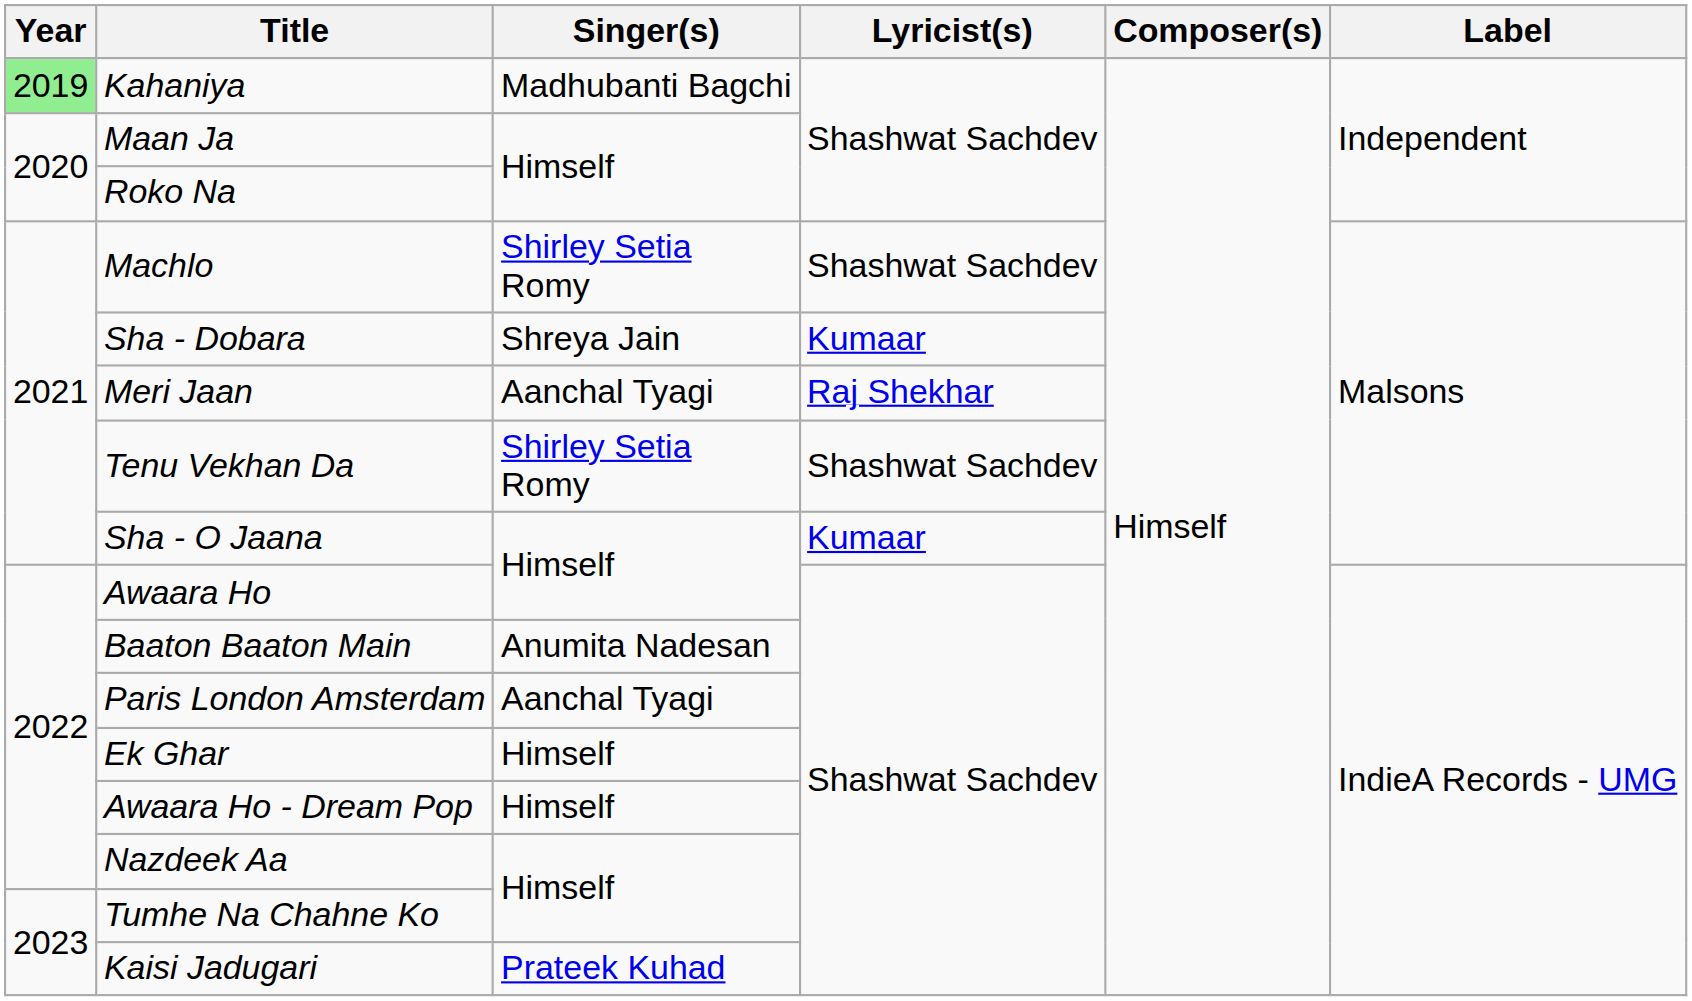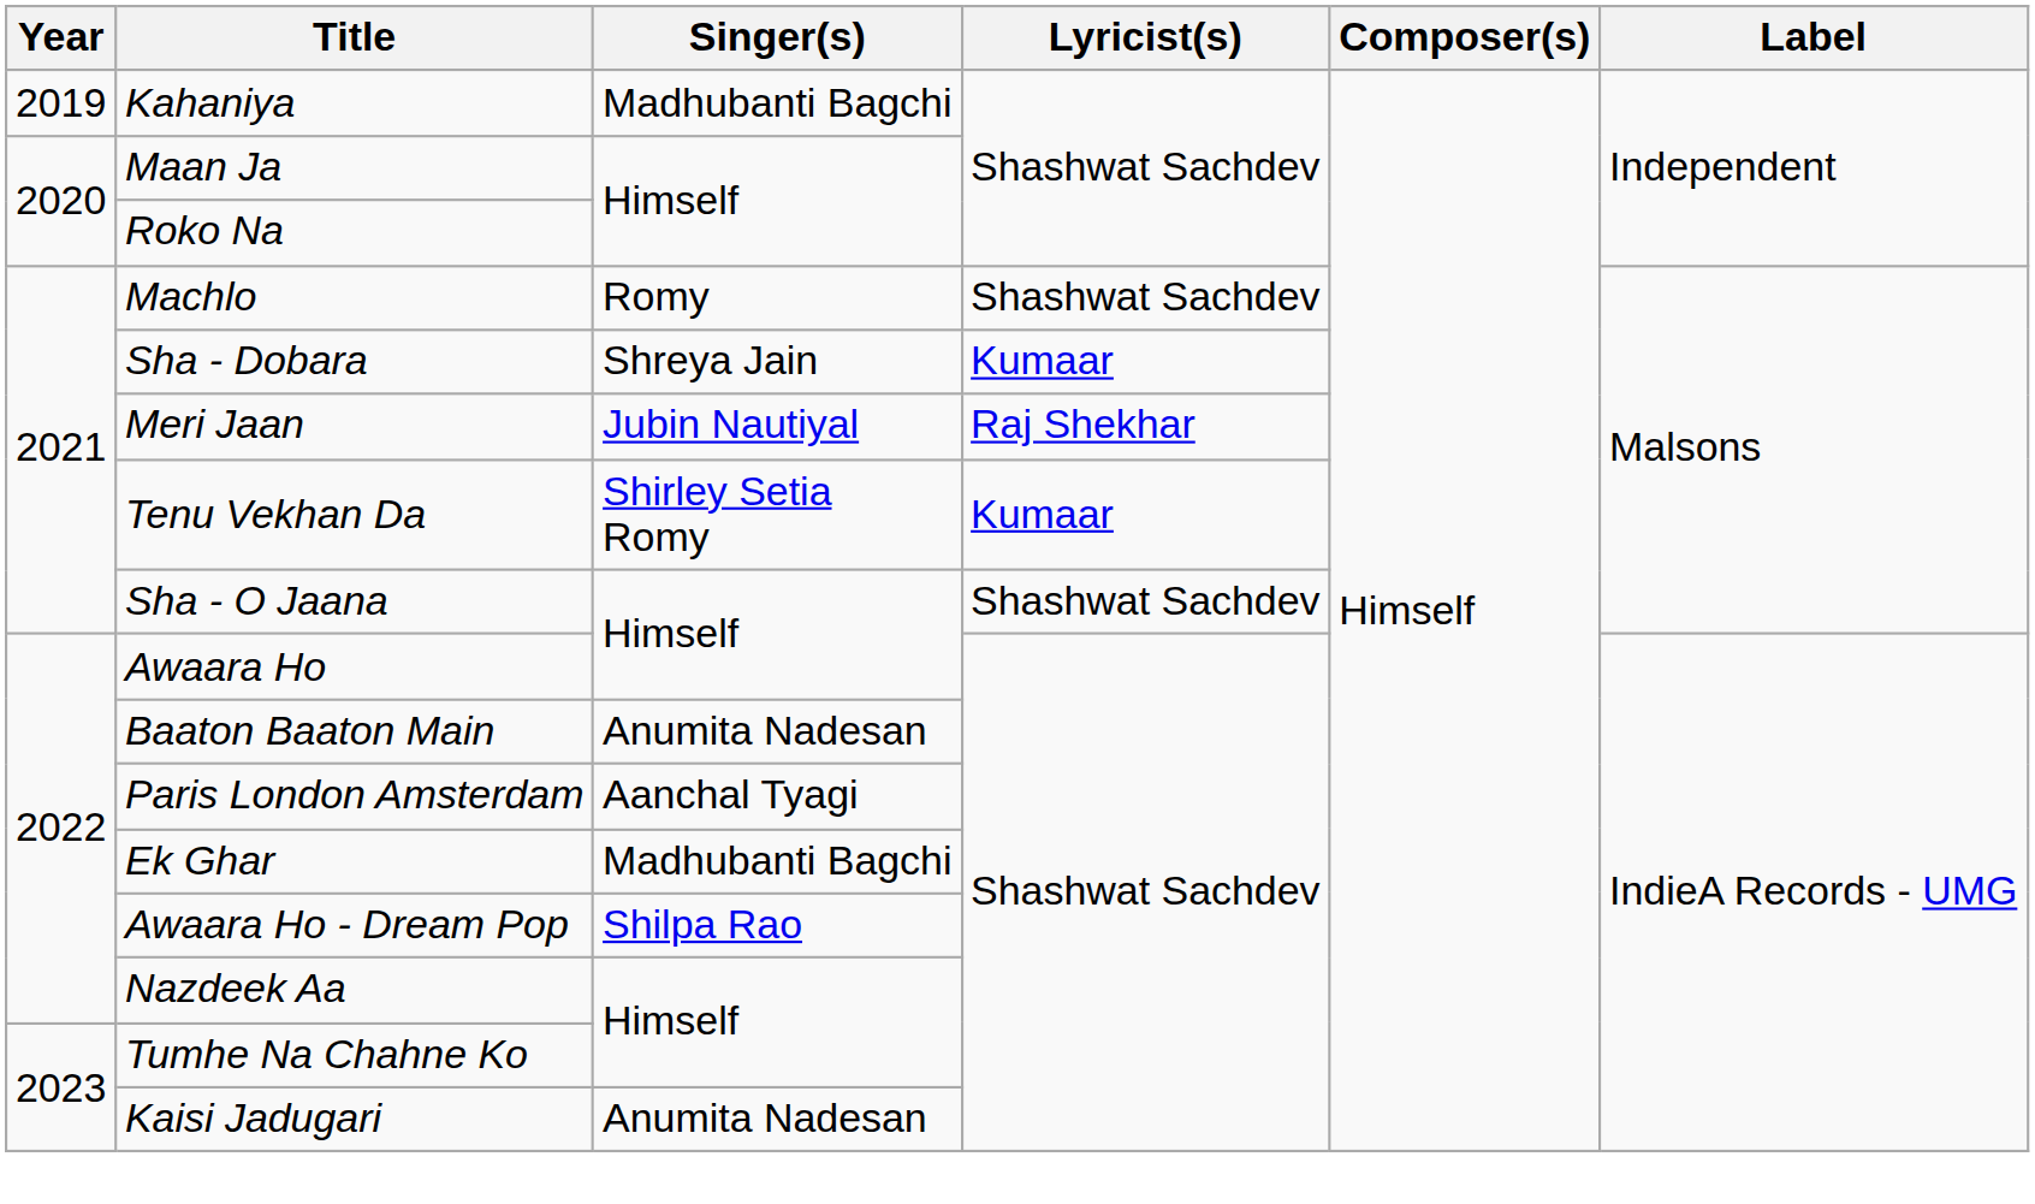Kahaniya | Year: lightgreen background -> no background
Machlo | Singer(s): Shirley Setia Romy -> Romy
Meri Jaan | Singer(s): Aanchal Tyagi -> Jubin Nautiyal
Tenu Vekhan Da | Lyricist(s): Shashwat Sachdev -> Kumaar
Sha - O Jaana | Lyricist(s): Kumaar -> Shashwat Sachdev
Ek Ghar | Singer(s): Himself -> Madhubanti Bagchi
Awaara Ho - Dream Pop | Singer(s): Himself -> Shilpa Rao
Kaisi Jadugari | Singer(s): Prateek Kuhad -> Anumita Nadesan
